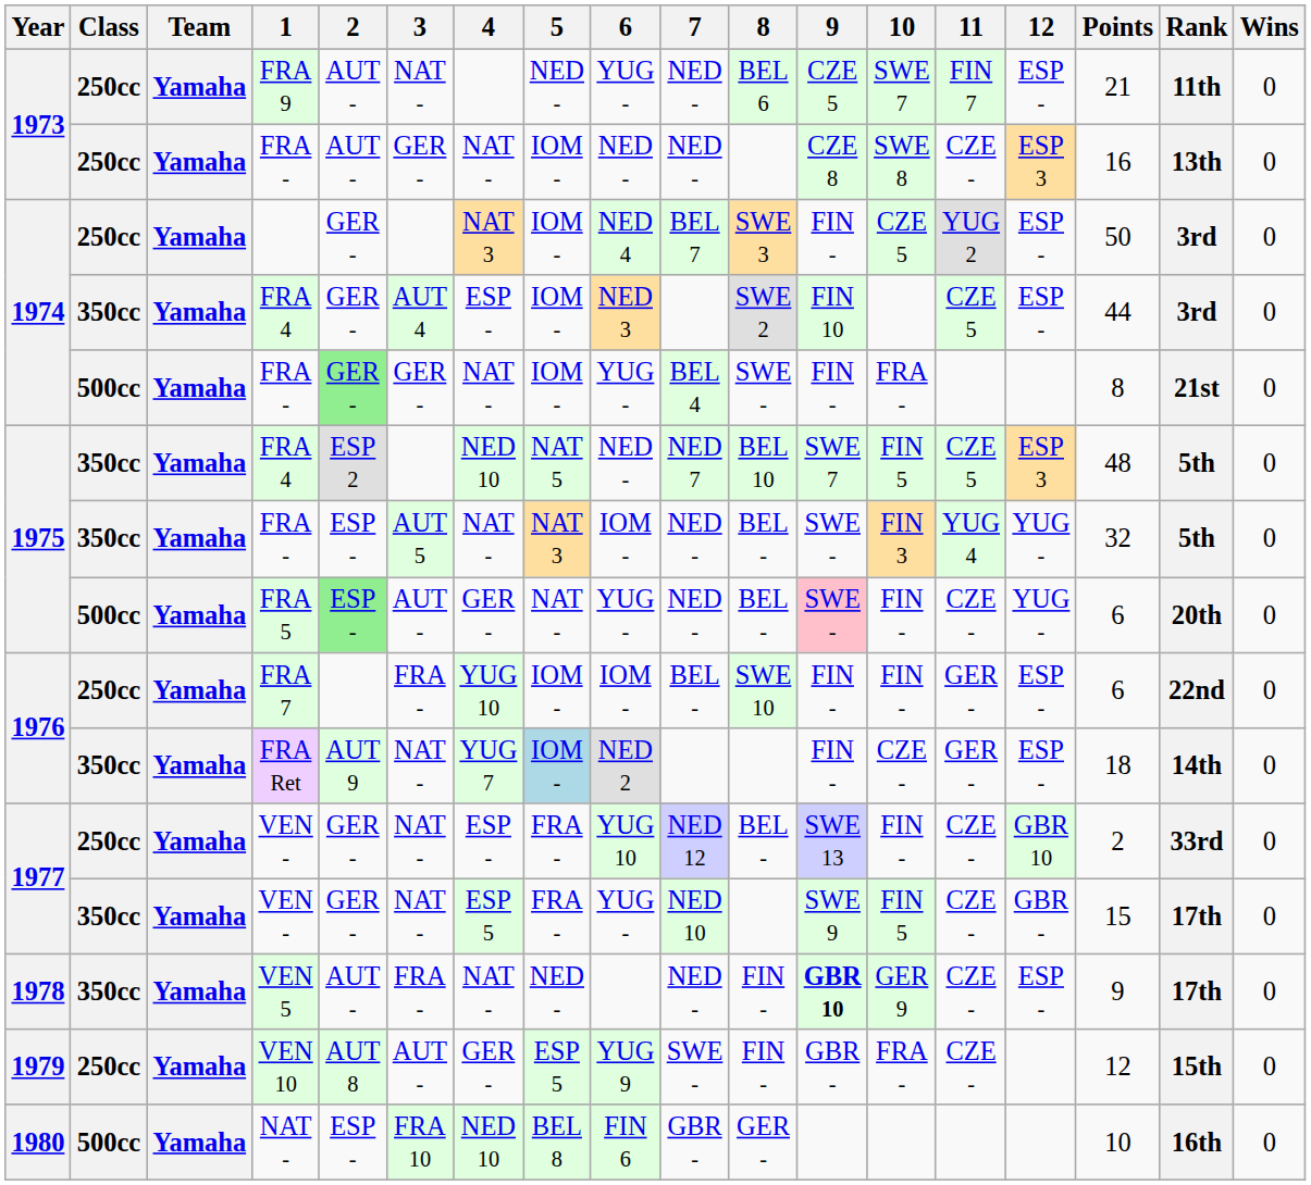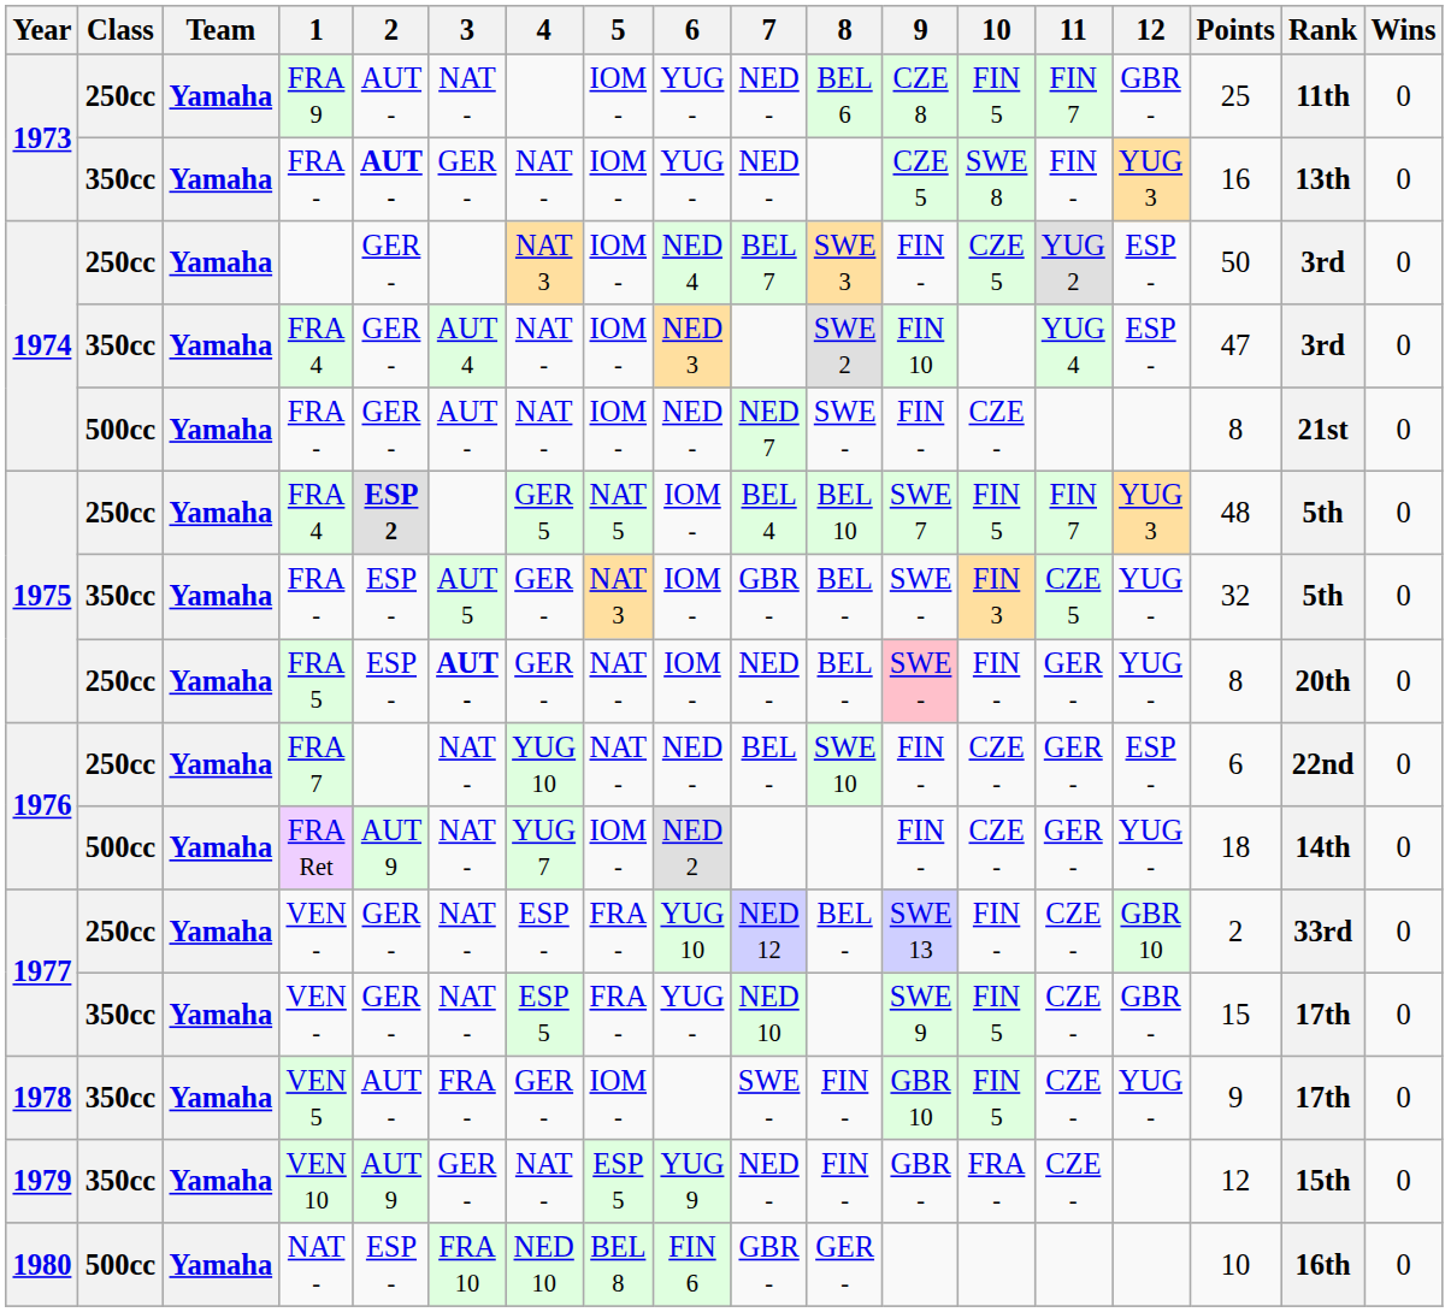FRA 9 | 5: NED - -> IOM -
FRA 9 | 9: CZE 5 -> CZE 8
FRA 9 | 10: SWE 7 -> FIN 5
FRA 9 | 12: ESP - -> GBR -
FRA 9 | Points: 21 -> 25
1973 / FRA - | Class: 250cc -> 350cc
1973 / FRA - | 2: normal -> bold
1973 / FRA - | 6: NED - -> YUG -
1973 / FRA - | 9: CZE 8 -> CZE 5
1973 / FRA - | 11: CZE - -> FIN -
1973 / FRA - | 12: ESP 3 -> YUG 3
1974 / FRA 4 | 4: ESP - -> NAT -
1974 / FRA 4 | 11: CZE 5 -> YUG 4
1974 / FRA 4 | Points: 44 -> 47
1974 / FRA - | 2: lightgreen background -> no background
1974 / FRA - | 3: GER - -> AUT -
1974 / FRA - | 6: YUG - -> NED -
1974 / FRA - | 7: BEL 4 -> NED 7
1974 / FRA - | 10: FRA - -> CZE -
1975 / FRA 4 | Class: 350cc -> 250cc
1975 / FRA 4 | 2: normal -> bold
1975 / FRA 4 | 4: NED 10 -> GER 5
1975 / FRA 4 | 6: NED - -> IOM -
1975 / FRA 4 | 7: NED 7 -> BEL 4
1975 / FRA 4 | 11: CZE 5 -> FIN 7
1975 / FRA 4 | 12: ESP 3 -> YUG 3
1975 / FRA - | 4: NAT - -> GER -
1975 / FRA - | 7: NED - -> GBR -
1975 / FRA - | 11: YUG 4 -> CZE 5
FRA 5 | Class: 500cc -> 250cc
FRA 5 | 2: lightgreen background -> no background
FRA 5 | 3: normal -> bold
FRA 5 | 6: YUG - -> IOM -
FRA 5 | 11: CZE - -> GER -
FRA 5 | Points: 6 -> 8
FRA 7 | 3: FRA - -> NAT -
FRA 7 | 5: IOM - -> NAT -
FRA 7 | 6: IOM - -> NED -
FRA 7 | 10: FIN - -> CZE -
FRA Ret | Class: 350cc -> 500cc
FRA Ret | 5: lightblue background -> no background
FRA Ret | 12: ESP - -> YUG -
VEN 5 | 4: NAT - -> GER -
VEN 5 | 5: NED - -> IOM -
VEN 5 | 7: NED - -> SWE -
VEN 5 | 9: bold -> normal
VEN 5 | 10: GER 9 -> FIN 5
VEN 5 | 12: ESP - -> YUG -
VEN 10 | Class: 250cc -> 350cc
VEN 10 | 2: AUT 8 -> AUT 9
VEN 10 | 3: AUT - -> GER -
VEN 10 | 4: GER - -> NAT -
VEN 10 | 7: SWE - -> NED -
